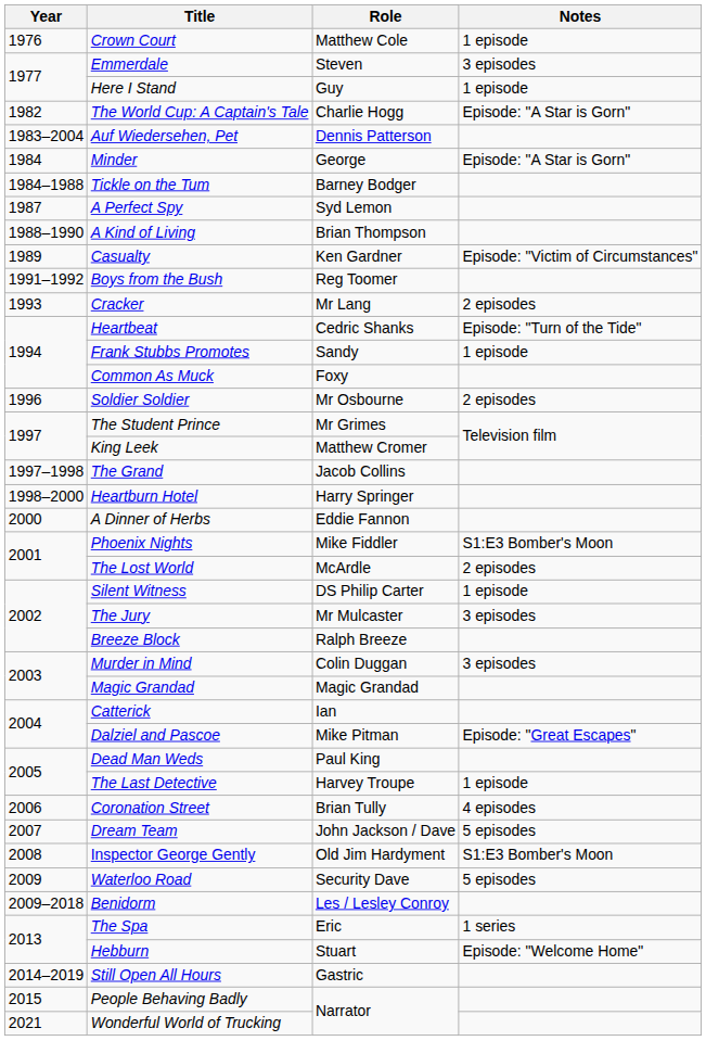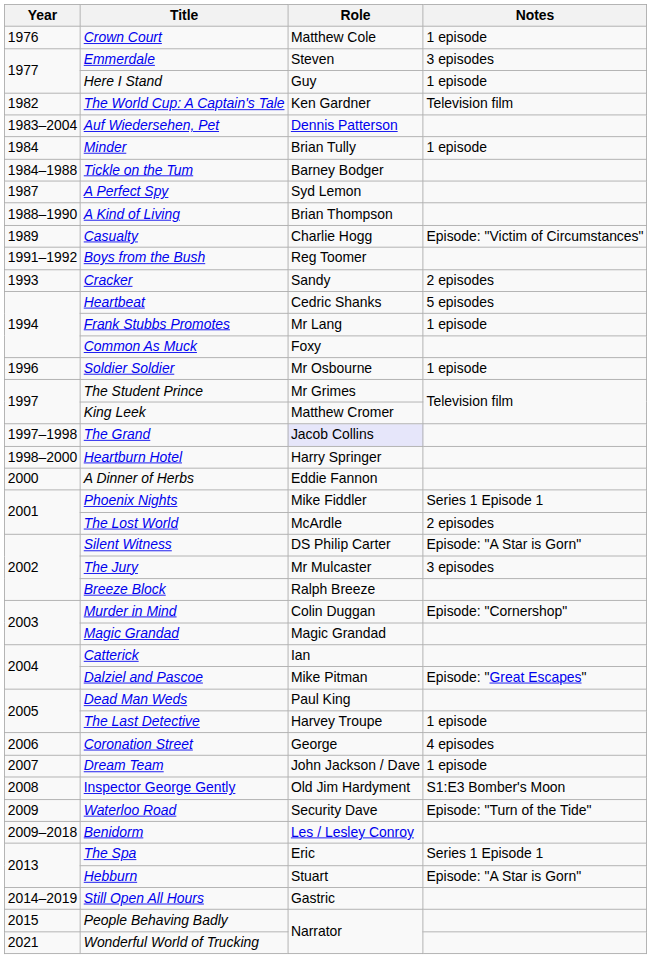The World Cup: A Captain's Tale | Role: Charlie Hogg -> Ken Gardner
The World Cup: A Captain's Tale | Notes: Episode: "A Star is Gorn" -> Television film
Minder | Role: George -> Brian Tully
Minder | Notes: Episode: "A Star is Gorn" -> 1 episode
Casualty | Role: Ken Gardner -> Charlie Hogg
Cracker | Role: Mr Lang -> Sandy
Heartbeat | Notes: Episode: "Turn of the Tide" -> 5 episodes
Frank Stubbs Promotes | Role: Sandy -> Mr Lang
Soldier Soldier | Notes: 2 episodes -> 1 episode
The Grand | Role: no background -> lavender background
Phoenix Nights | Notes: S1:E3 Bomber's Moon -> Series 1 Episode 1
Silent Witness | Notes: 1 episode -> Episode: "A Star is Gorn"
Murder in Mind | Notes: 3 episodes -> Episode: "Cornershop"
Coronation Street | Role: Brian Tully -> George
Dream Team | Notes: 5 episodes -> 1 episode
Waterloo Road | Notes: 5 episodes -> Episode: "Turn of the Tide"
The Spa | Notes: 1 series -> Series 1 Episode 1
Hebburn | Notes: Episode: "Welcome Home" -> Episode: "A Star is Gorn"
